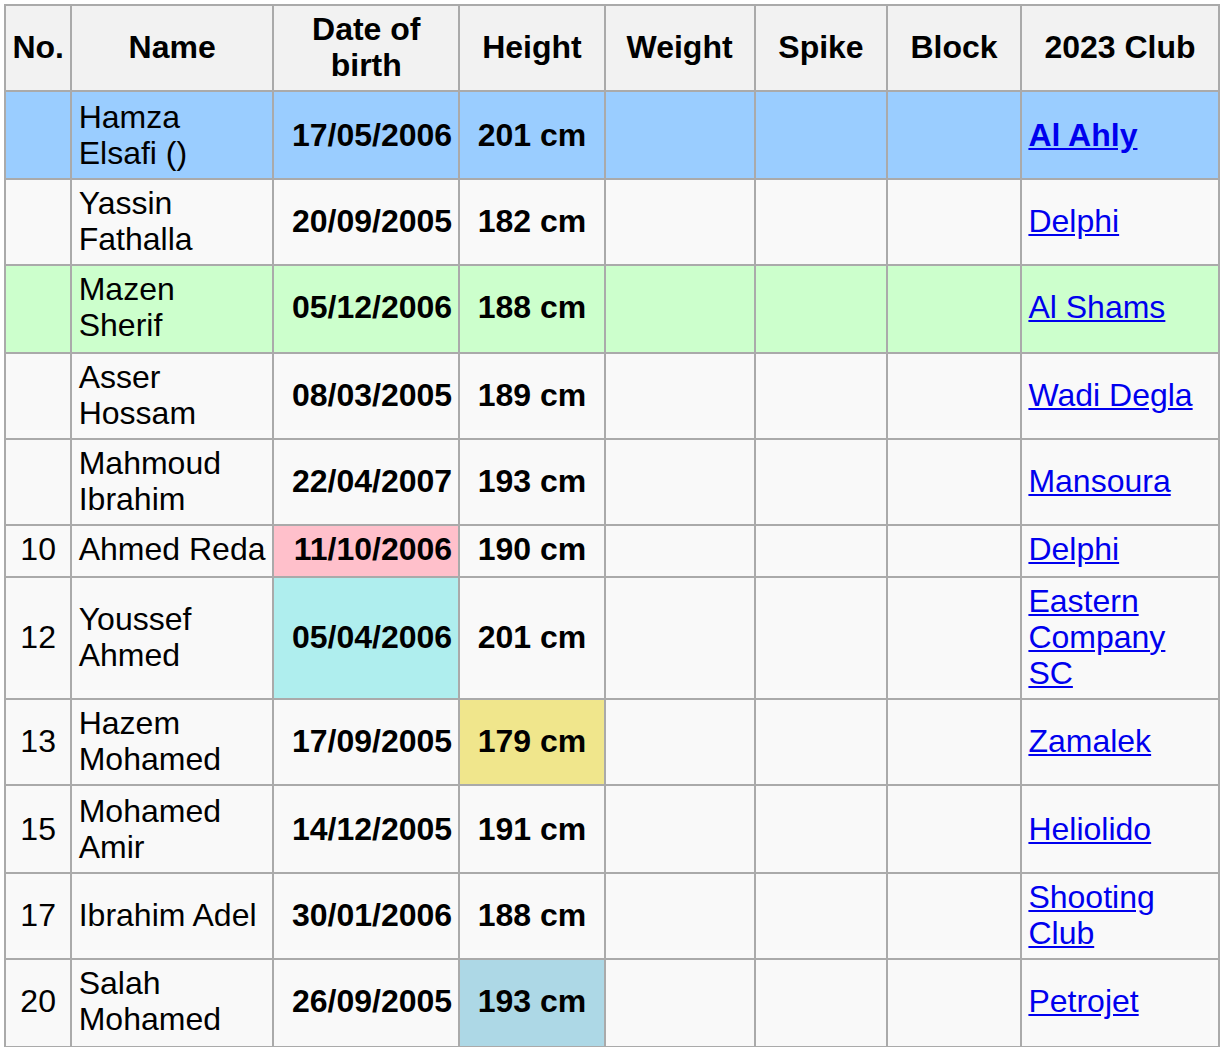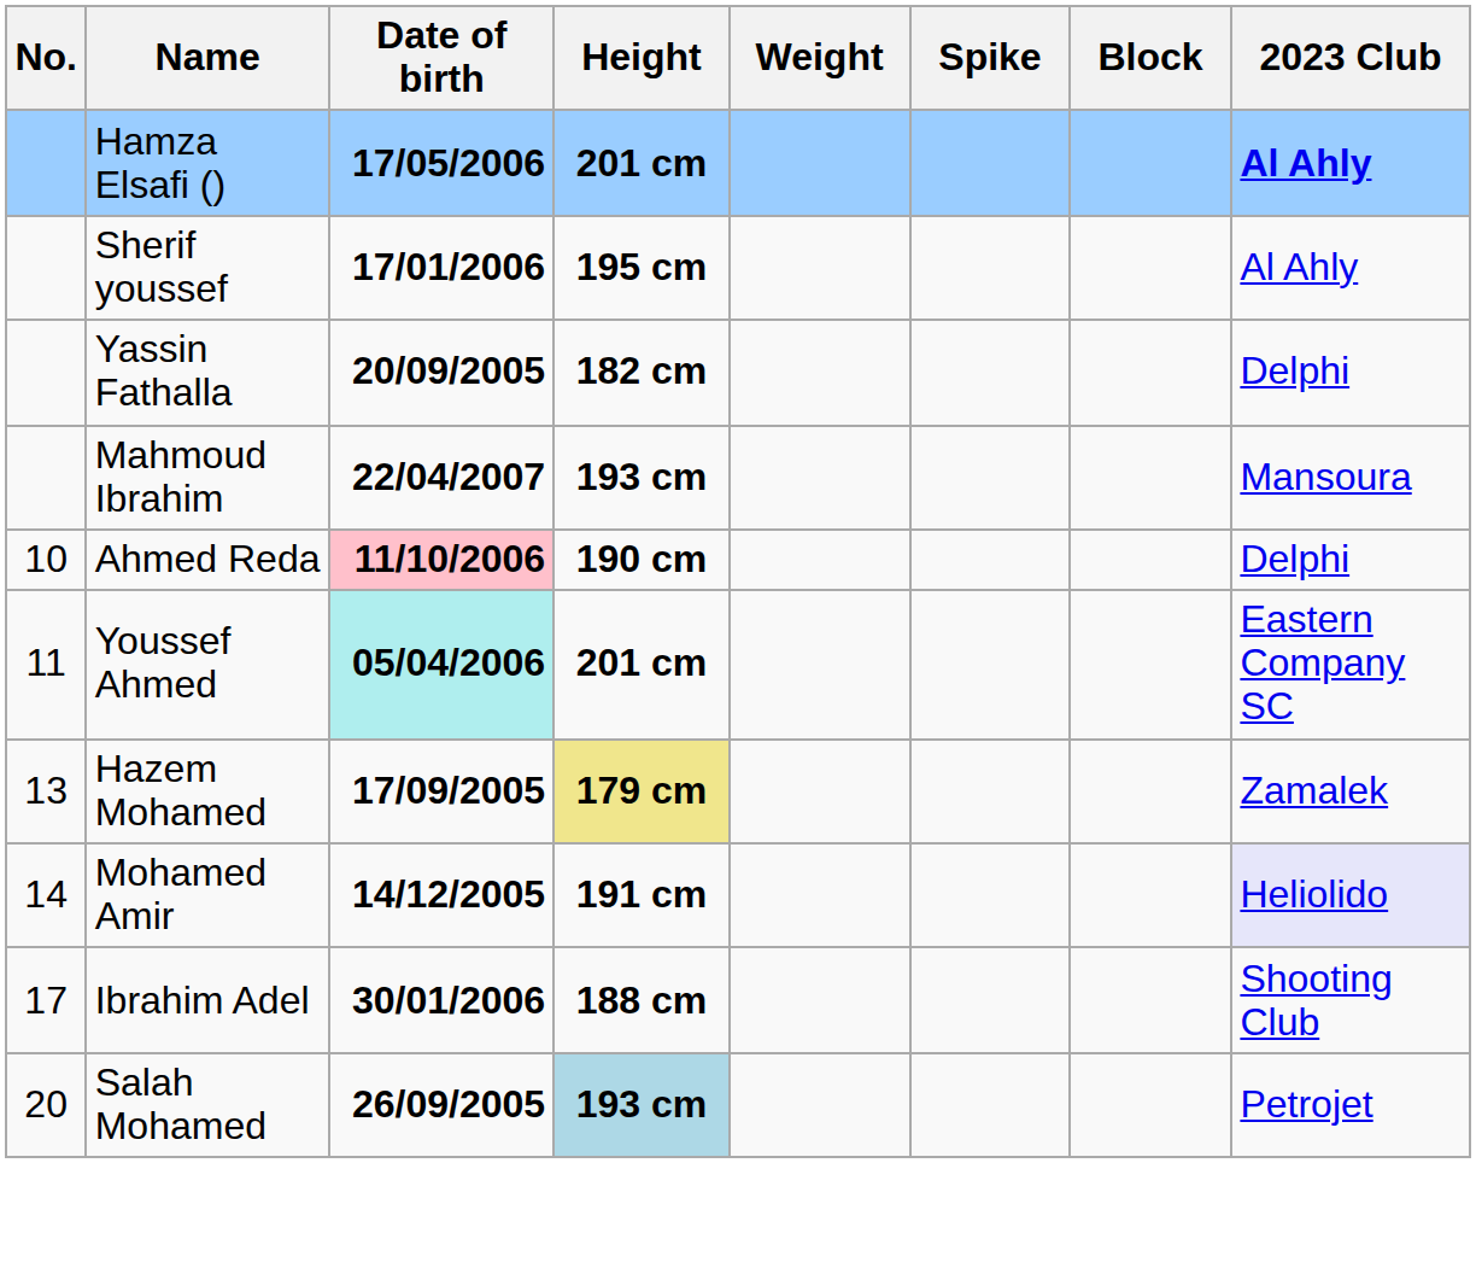+ row: Sherif youssef | 17/01/2006 | 195 cm | Al Ahly
- row: Mazen Sherif | 05/12/2006 | 188 cm | Al Shams
- row: Asser Hossam | 08/03/2005 | 189 cm | Wadi Degla
Youssef Ahmed | No.: 12 -> 11
Mohamed Amir | No.: 15 -> 14
Mohamed Amir | 2023 Club: no background -> lavender background
